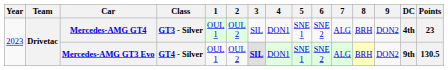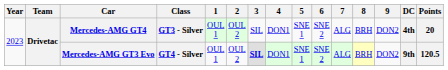Mercedes-AMG GT4 | Points: 23 -> 20
Mercedes-AMG GT3 Evo | Points: 130.5 -> 120.5
